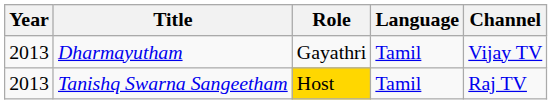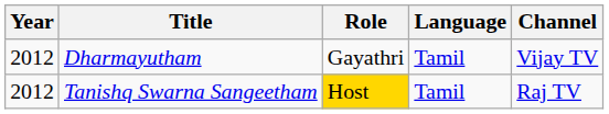Dharmayutham | Year: 2013 -> 2012
Tanishq Swarna Sangeetham | Year: 2013 -> 2012
